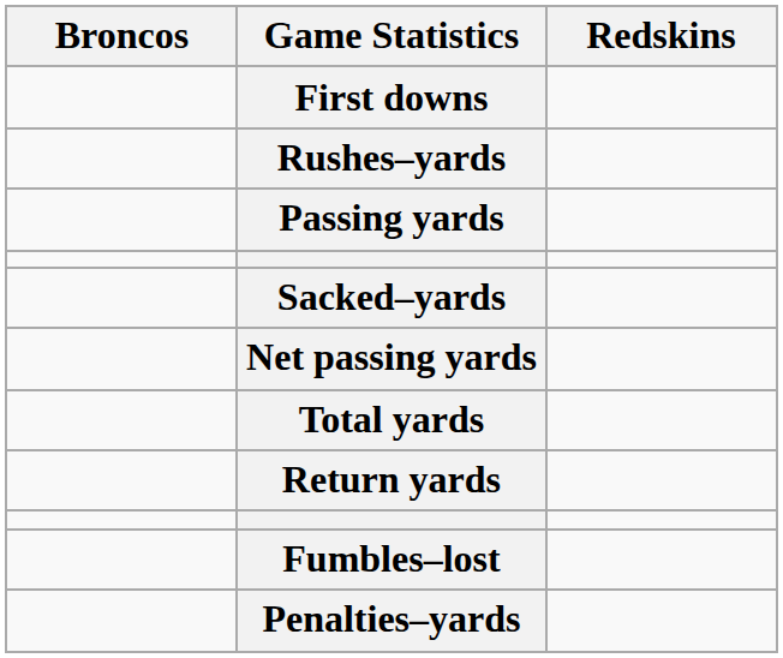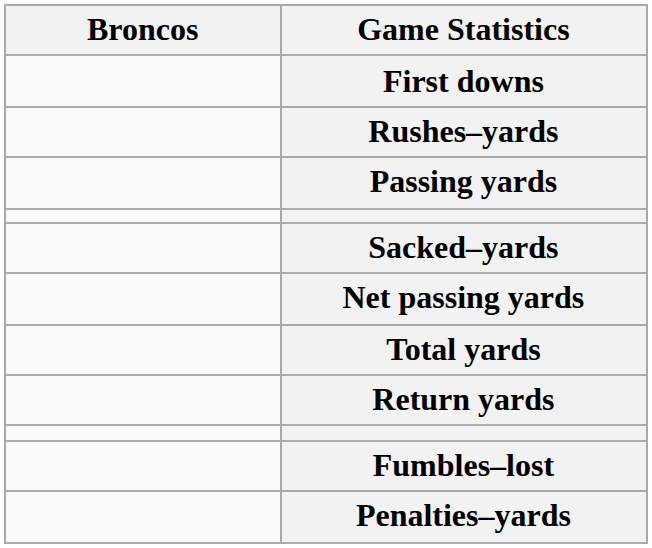- column: Redskins
